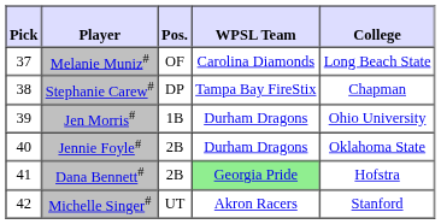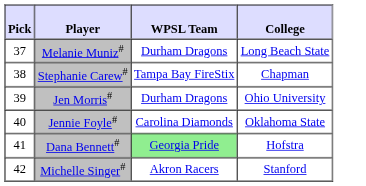- column: Pos. | OF | DP | 1B | 2B | 2B | UT
Melanie Muniz# | WPSL Team: Carolina Diamonds -> Durham Dragons
Jennie Foyle# | WPSL Team: Durham Dragons -> Carolina Diamonds
